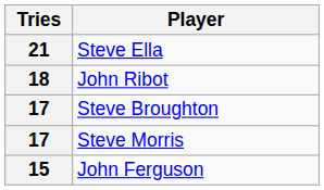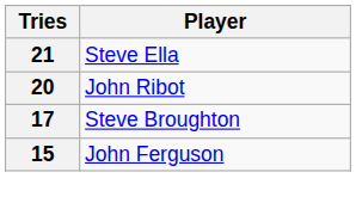John Ribot | Tries: 18 -> 20
- row: 17 | Steve Morris
